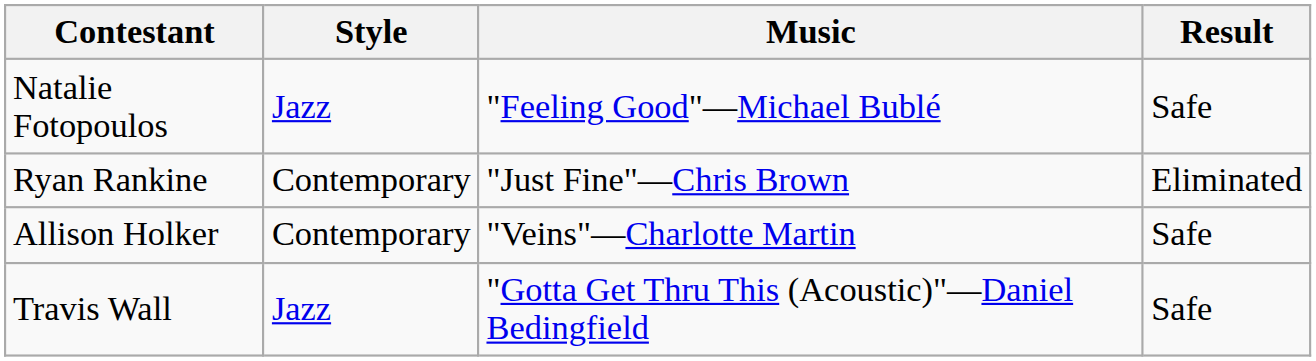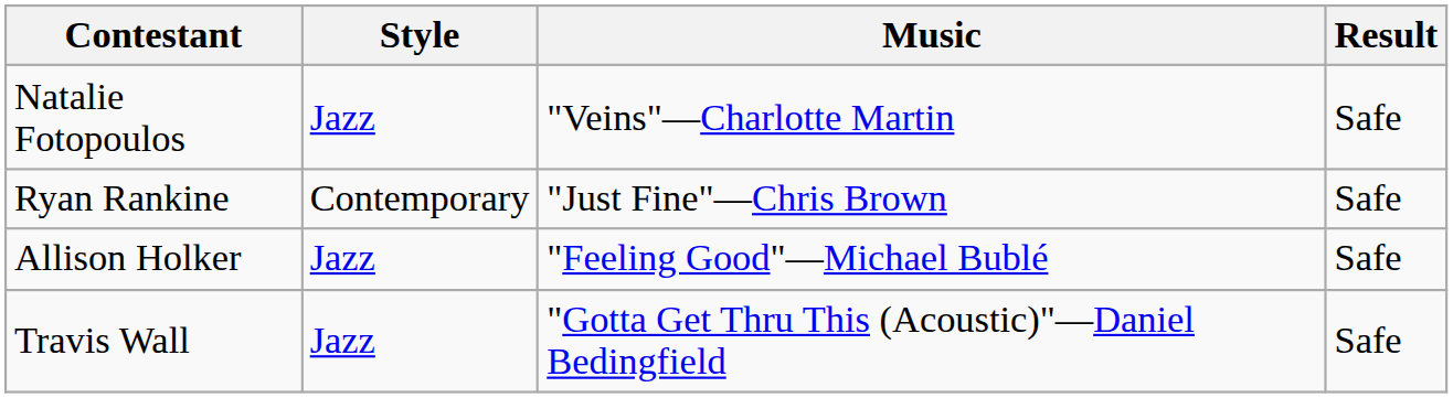Natalie Fotopoulos | Music: "Feeling Good"—Michael Bublé -> "Veins"—Charlotte Martin
Ryan Rankine | Result: Eliminated -> Safe
Allison Holker | Style: Contemporary -> Jazz
Allison Holker | Music: "Veins"—Charlotte Martin -> "Feeling Good"—Michael Bublé
